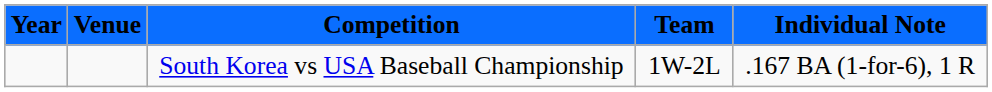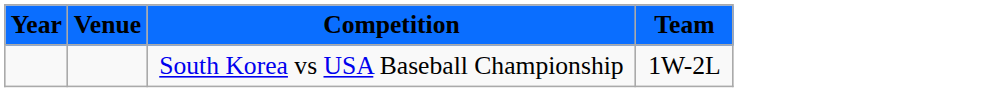- column: Individual Note | .167 BA (1-for-6), 1 R
